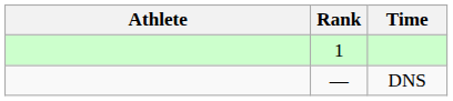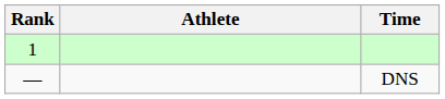columns swapped: Rank <-> Athlete
